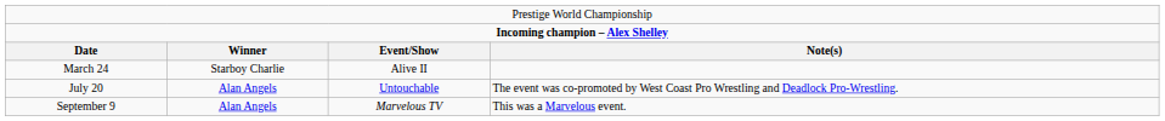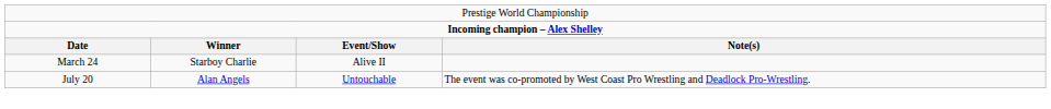- row: September 9 | Alan Angels | Marvelous TV | This was a Marvelous event.
